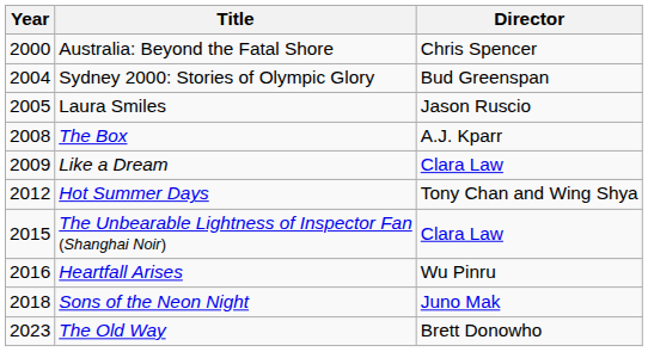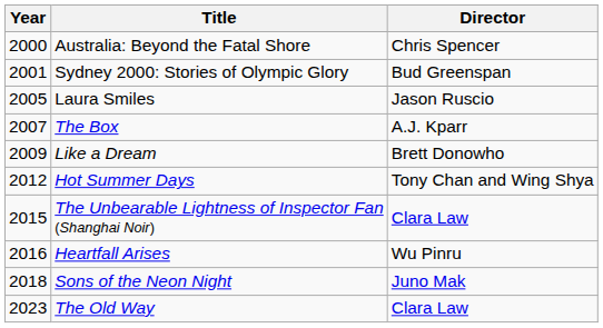Sydney 2000: Stories of Olympic Glory | Year: 2004 -> 2001
The Box | Year: 2008 -> 2007
Like a Dream | Director: Clara Law -> Brett Donowho
The Old Way | Director: Brett Donowho -> Clara Law
